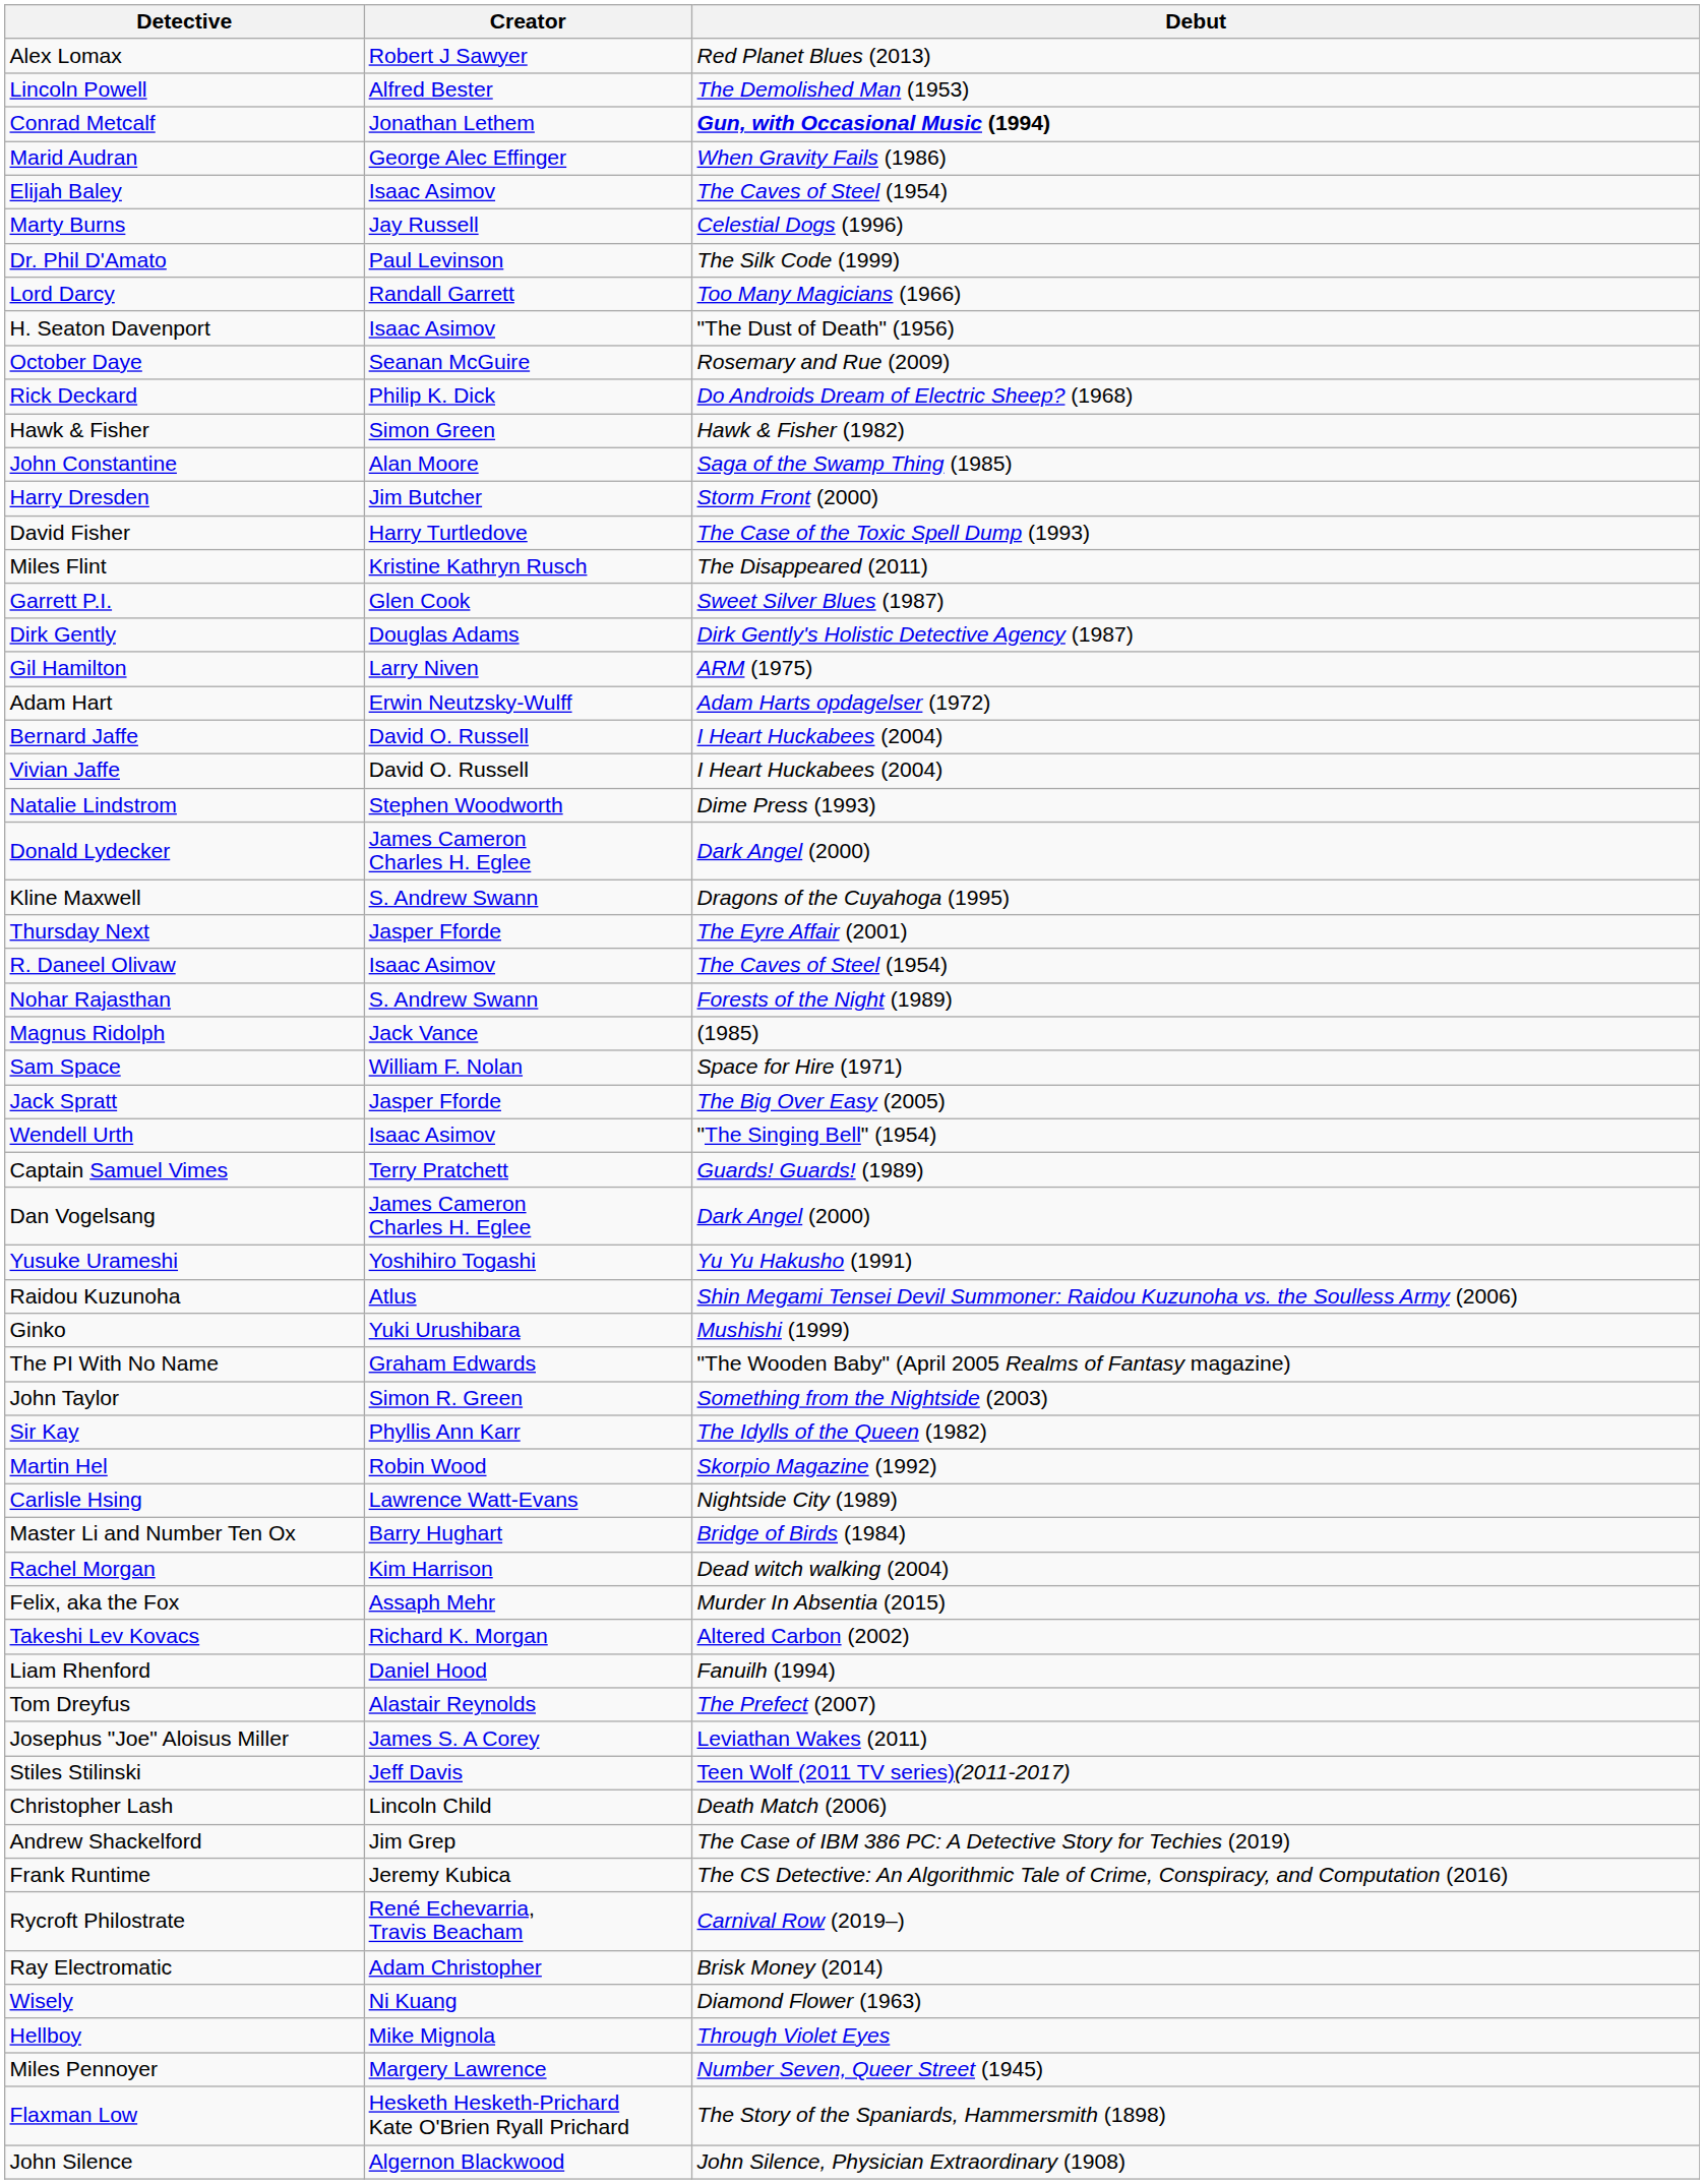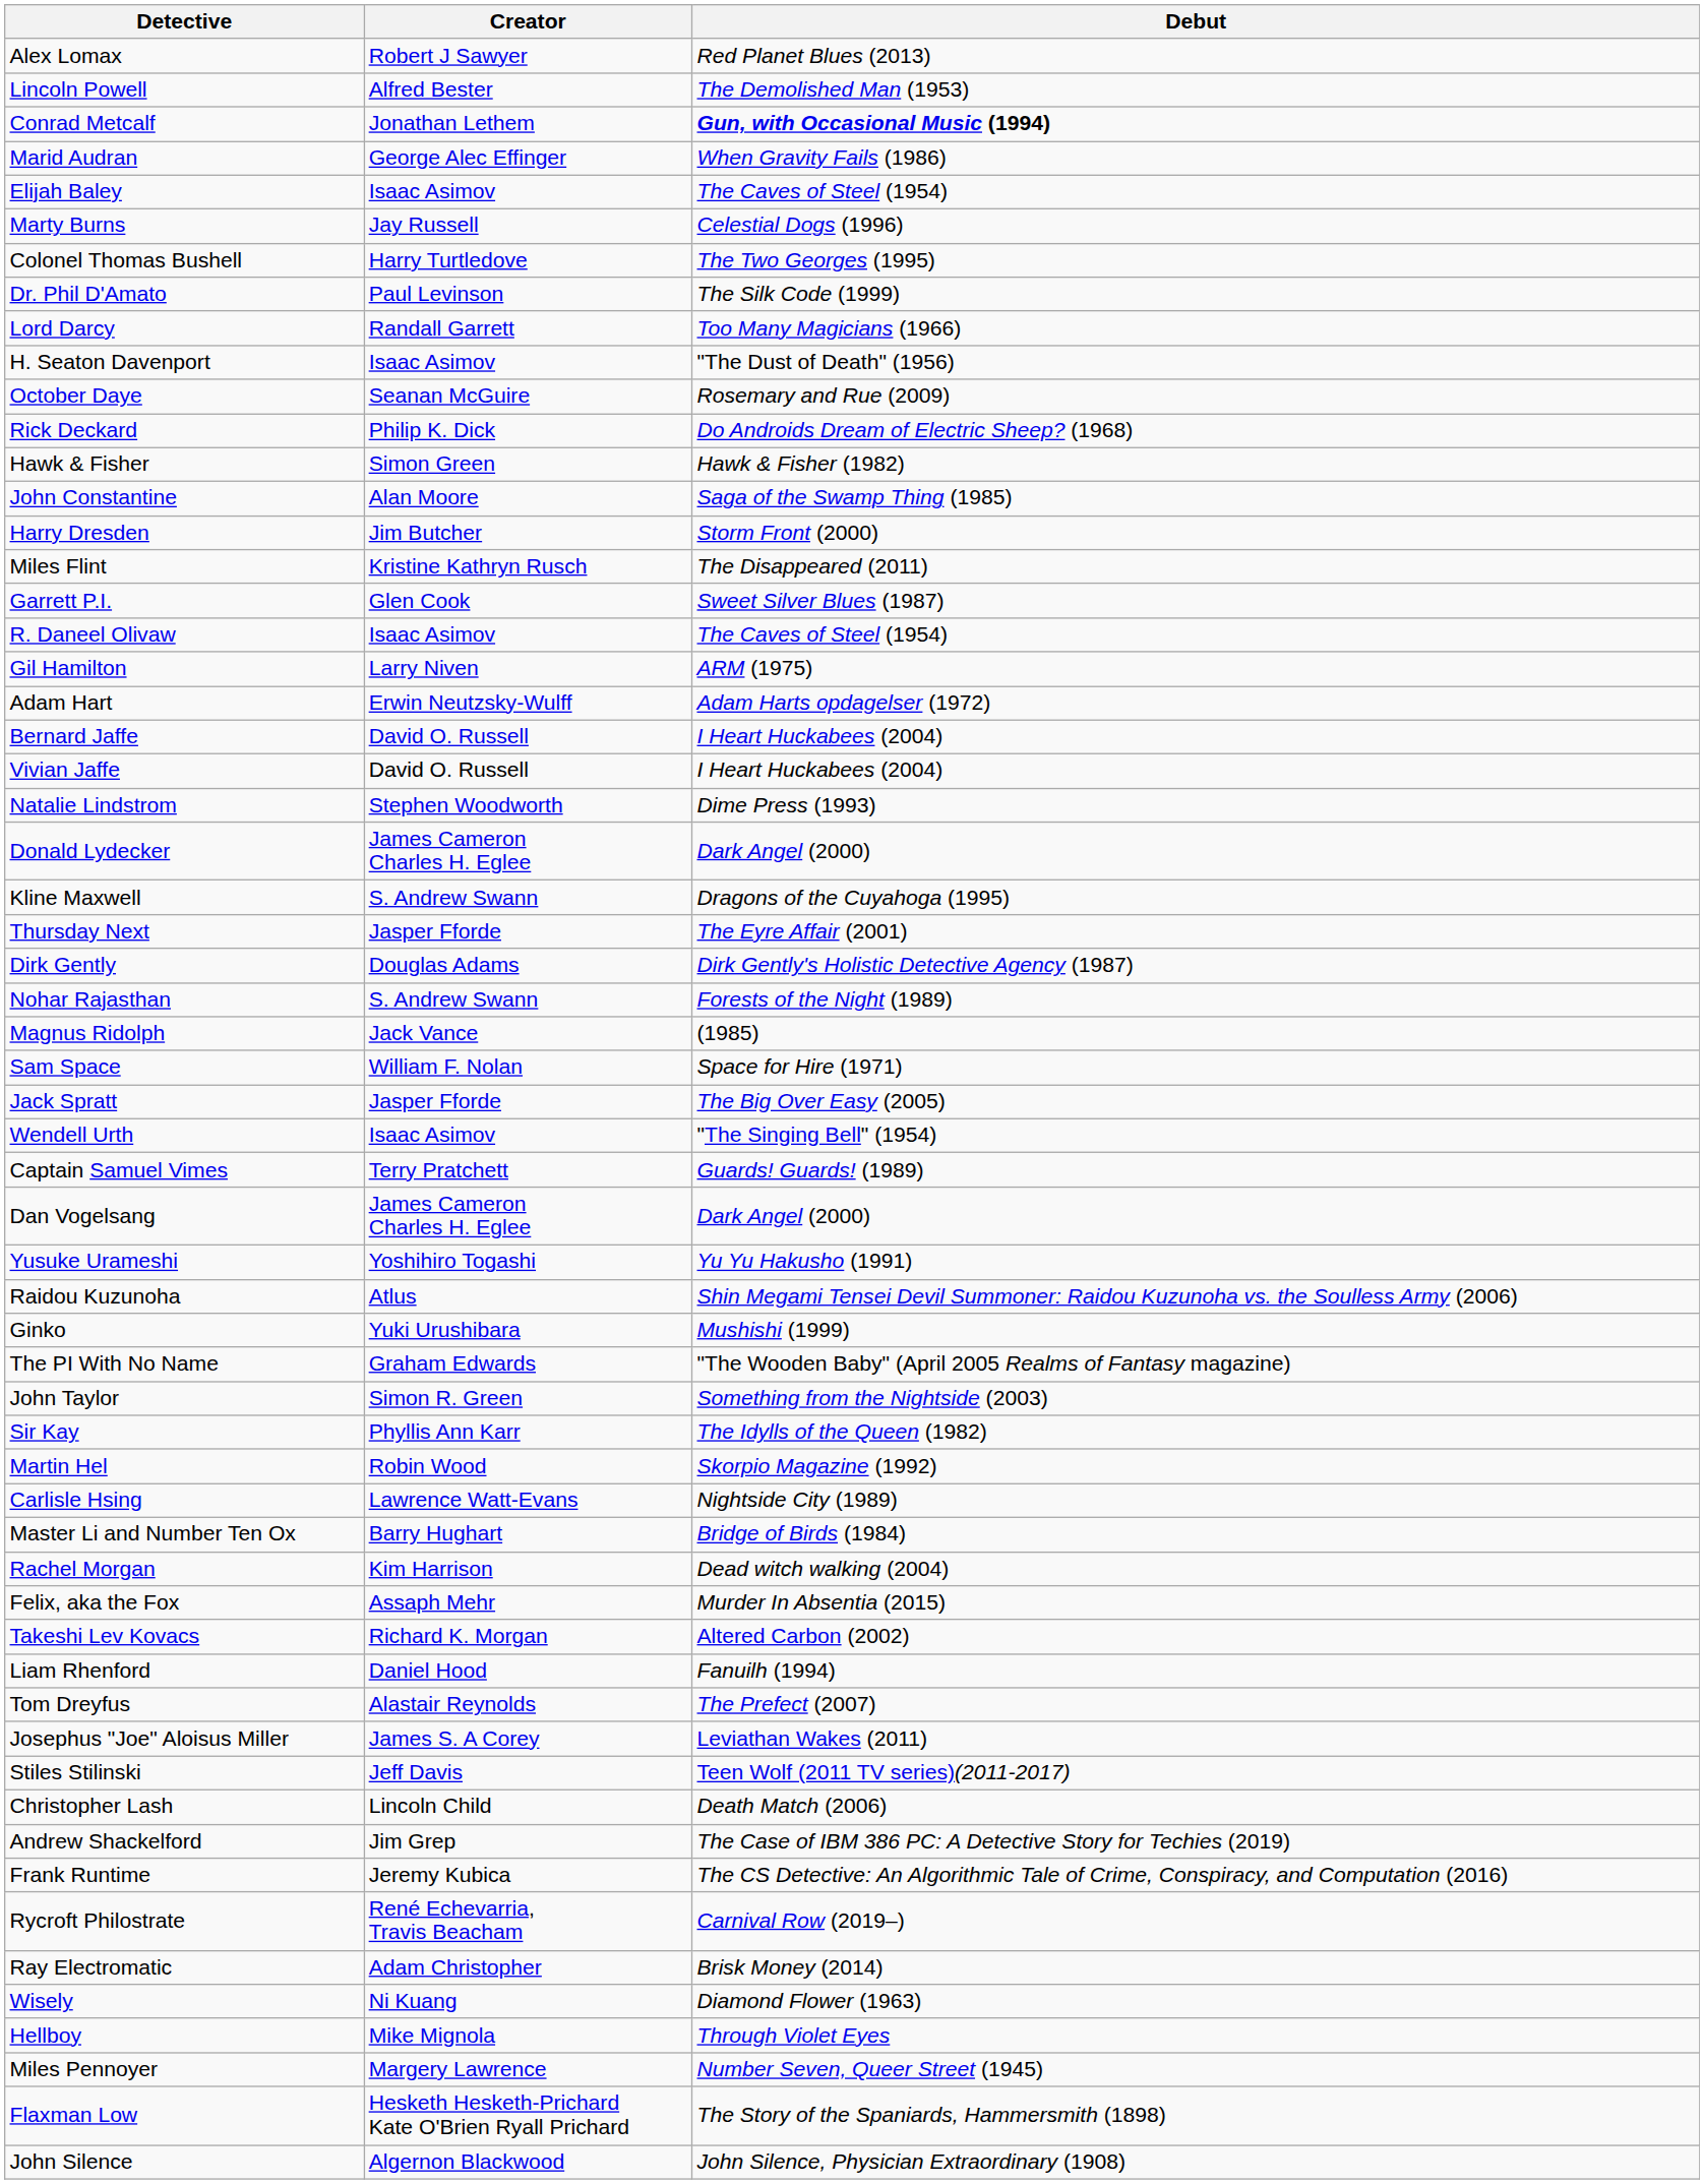+ row: Colonel Thomas Bushell | Harry Turtledove | The Two Georges (1995)
- row: David Fisher | Harry Turtledove | The Case of the Toxic Spell Dump (1993)
rows swapped: Dirk Gently <-> R. Daneel Olivaw
